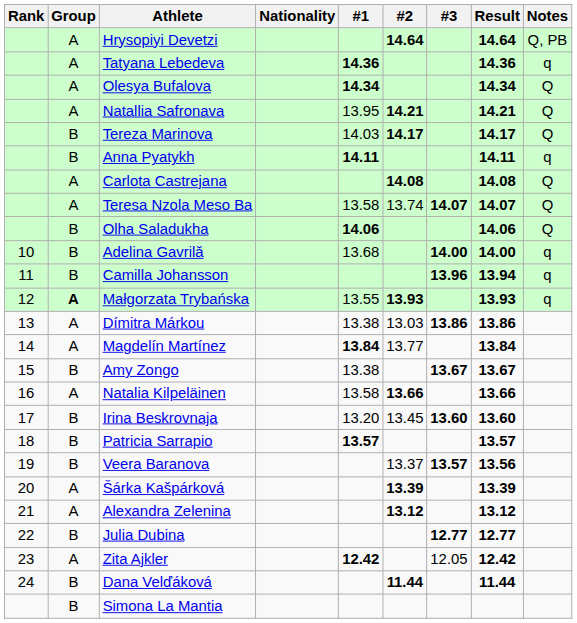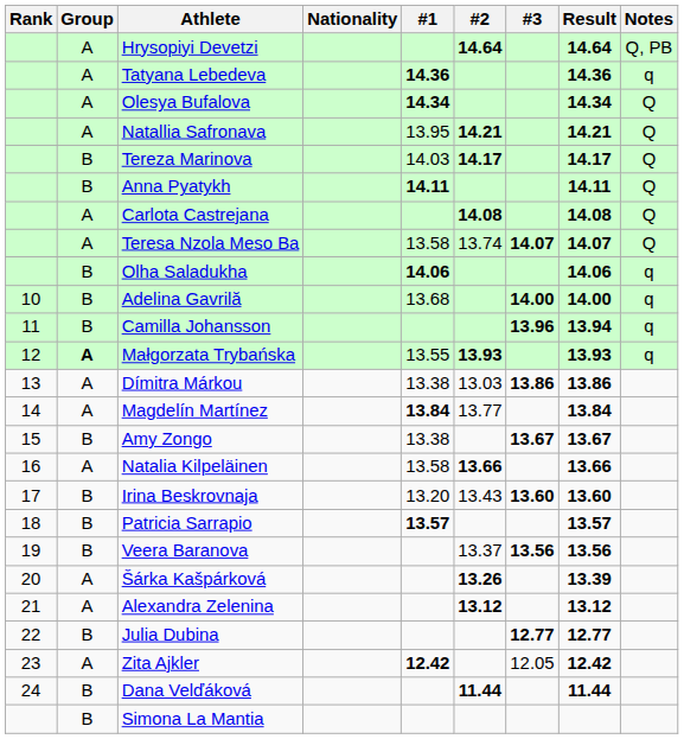Anna Pyatykh | Notes: q -> Q
Olha Saladukha | Notes: Q -> q
Irina Beskrovnaja | #2: 13.45 -> 13.43
Veera Baranova | #3: 13.57 -> 13.56
Šárka Kašpárková | #2: 13.39 -> 13.26
